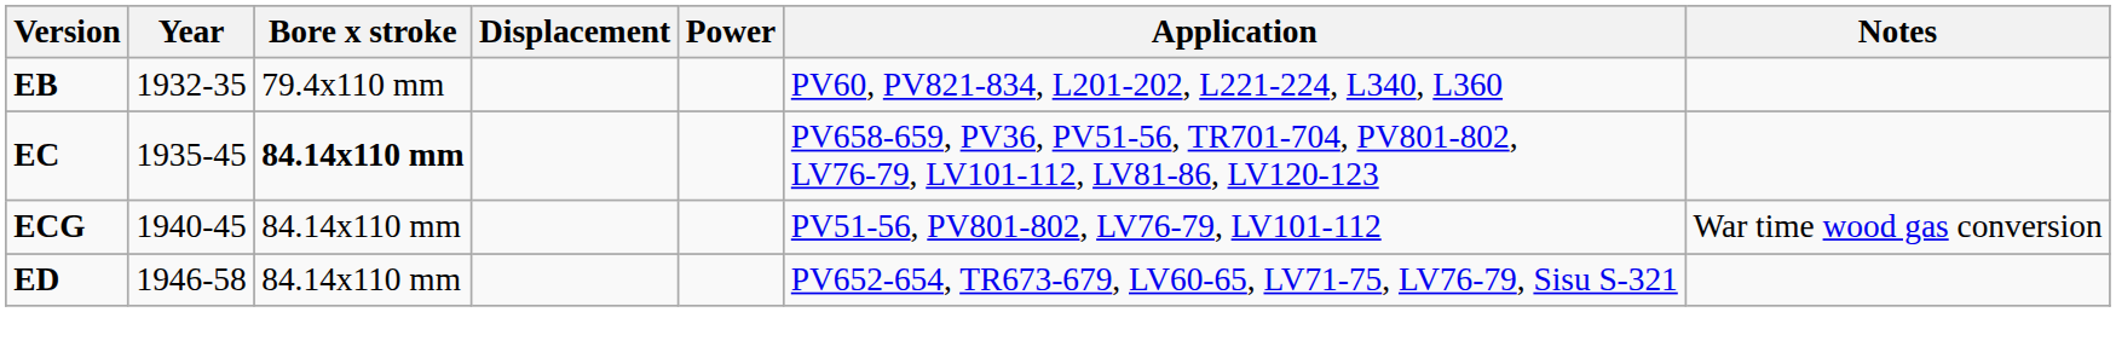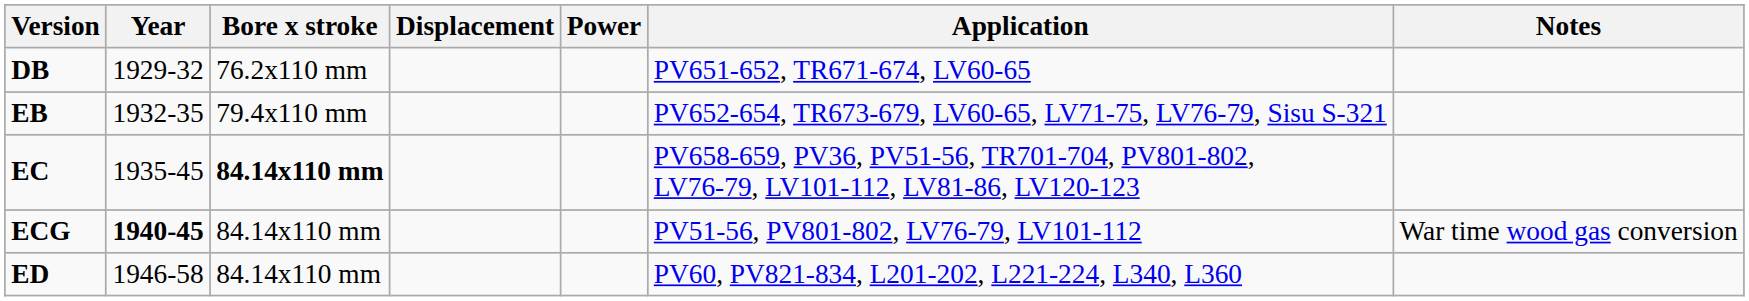+ row: DB | 1929-32 | 76.2x110 mm | PV651-652, TR671-674, LV60-65
EB | Application: PV60, PV821-834, L201-202, L221-224, L340, L360 -> PV652-654, TR673-679, LV60-65, LV71-75, LV76-79, Sisu S-321
ECG | Year: normal -> bold
ED | Application: PV652-654, TR673-679, LV60-65, LV71-75, LV76-79, Sisu S-321 -> PV60, PV821-834, L201-202, L221-224, L340, L360
